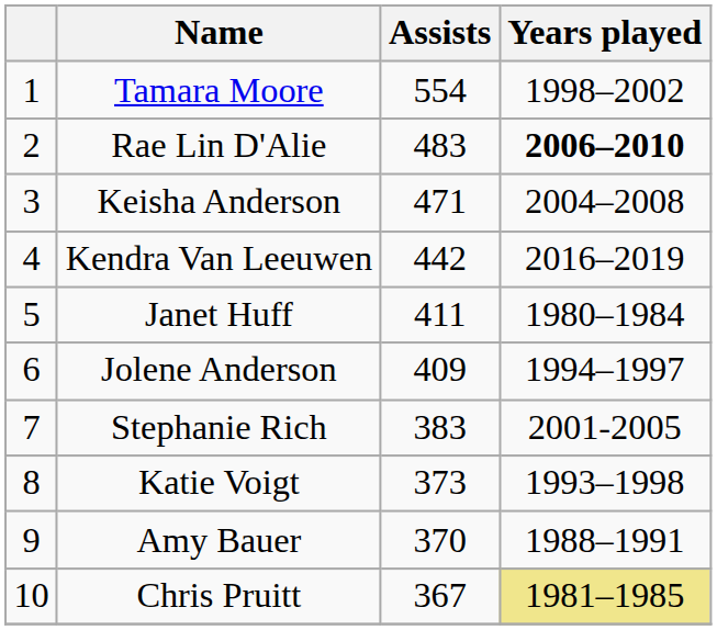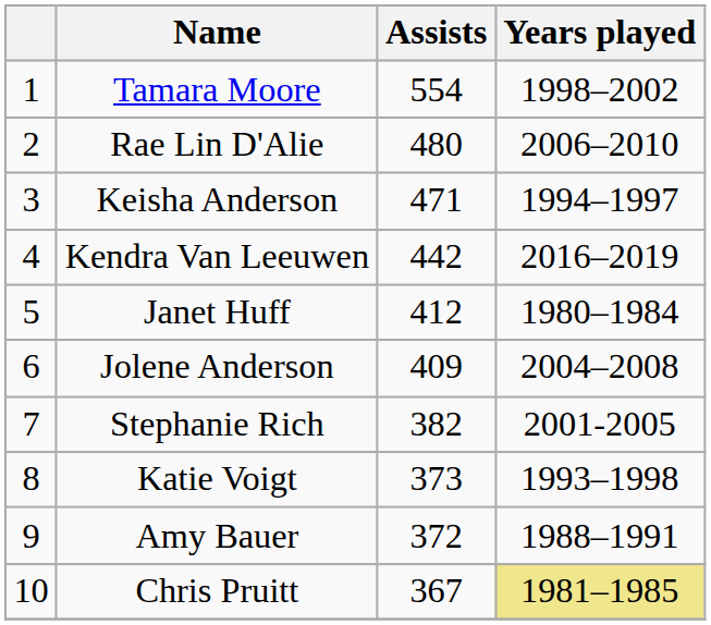Rae Lin D'Alie | Assists: 483 -> 480
Rae Lin D'Alie | Years played: bold -> normal
Keisha Anderson | Years played: 2004–2008 -> 1994–1997
Janet Huff | Assists: 411 -> 412
Jolene Anderson | Years played: 1994–1997 -> 2004–2008
Stephanie Rich | Assists: 383 -> 382
Amy Bauer | Assists: 370 -> 372
